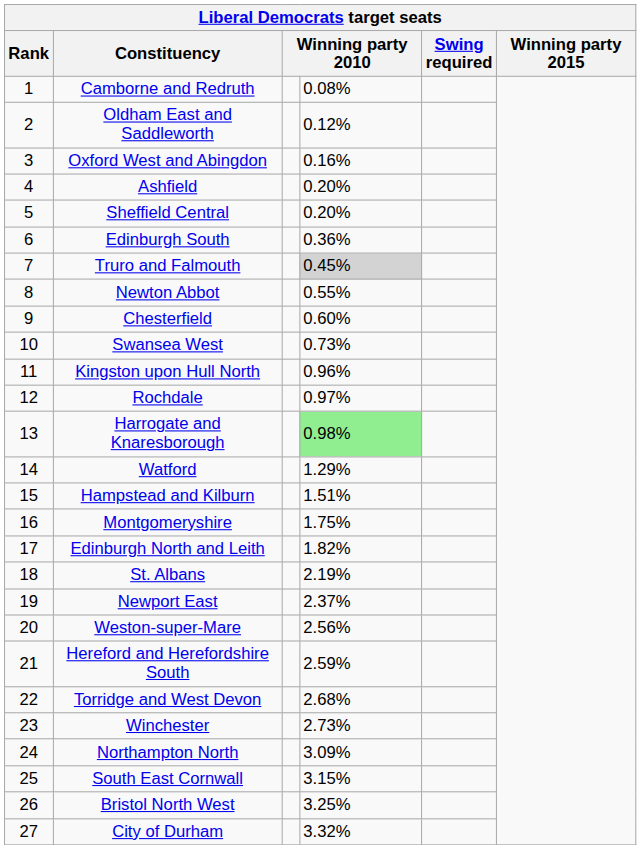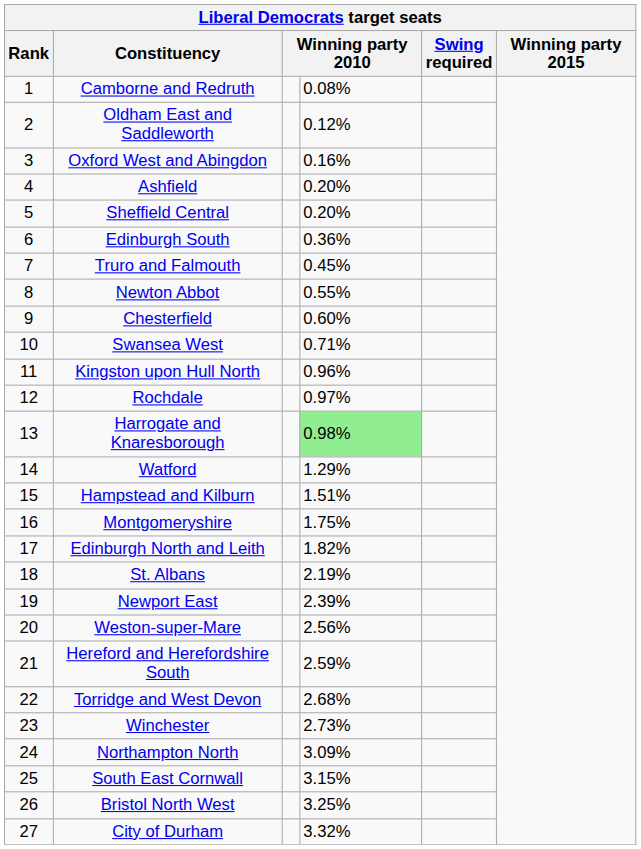Truro and Falmouth | column 4: lightgrey background -> no background
Swansea West | column 4: 0.73% -> 0.71%
Newport East | column 4: 2.37% -> 2.39%
